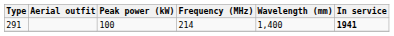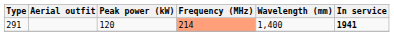291 | Peak power (kW): 100 -> 120
291 | Frequency (MHz): no background -> lightsalmon background
